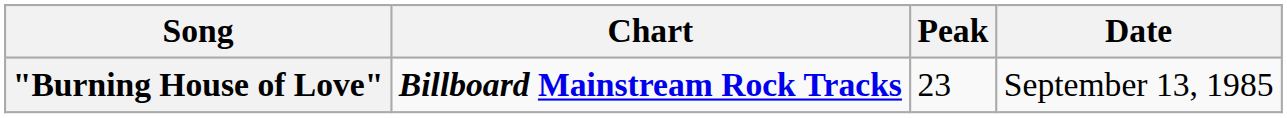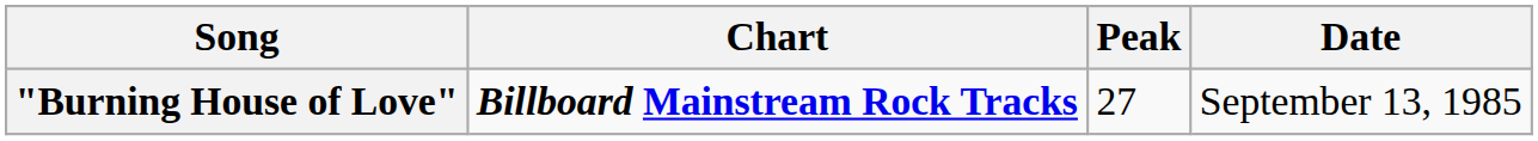"Burning House of Love" | Peak: 23 -> 27
